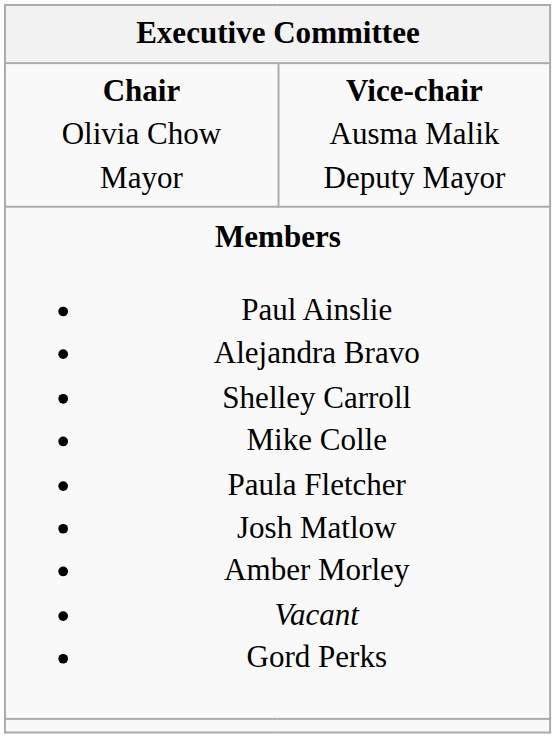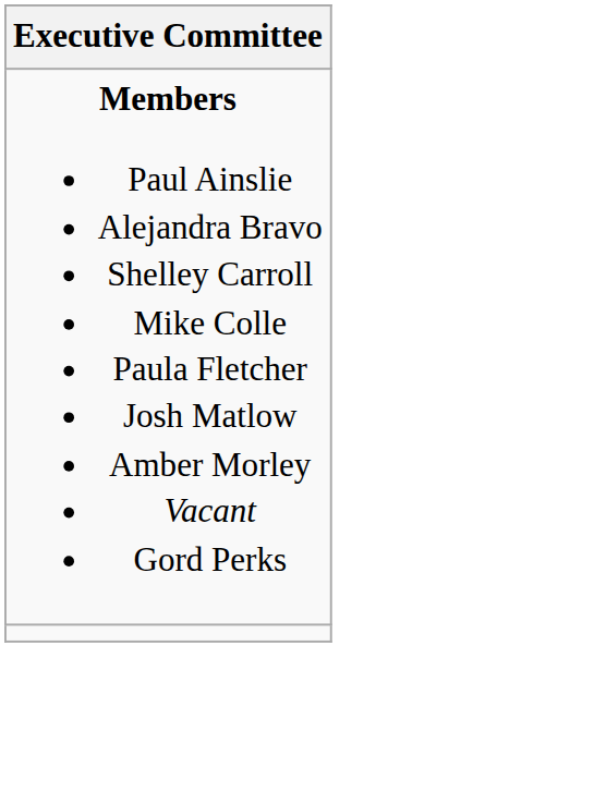- row: Chair Olivia Chow Mayor | Vice-chair Ausma Malik Deputy Mayor
